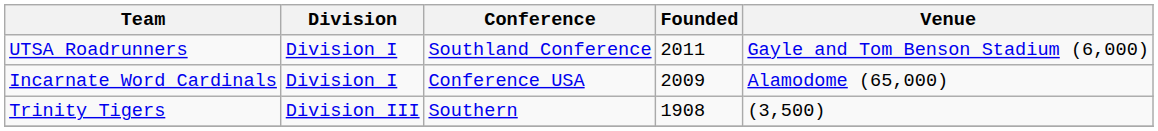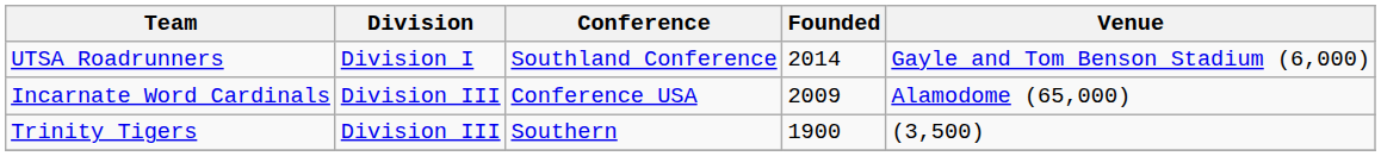UTSA Roadrunners | Founded: 2011 -> 2014
Incarnate Word Cardinals | Division: Division I -> Division III
Trinity Tigers | Founded: 1908 -> 1900
